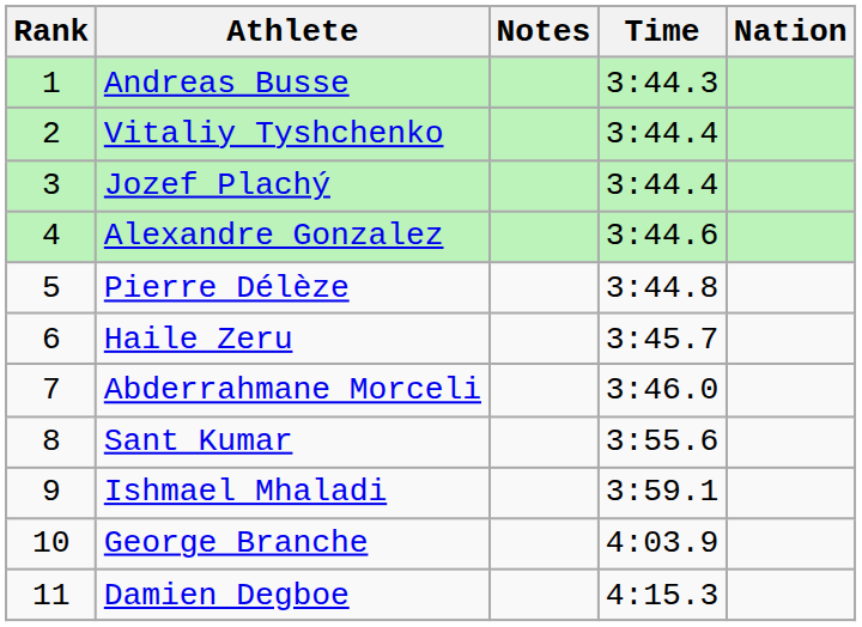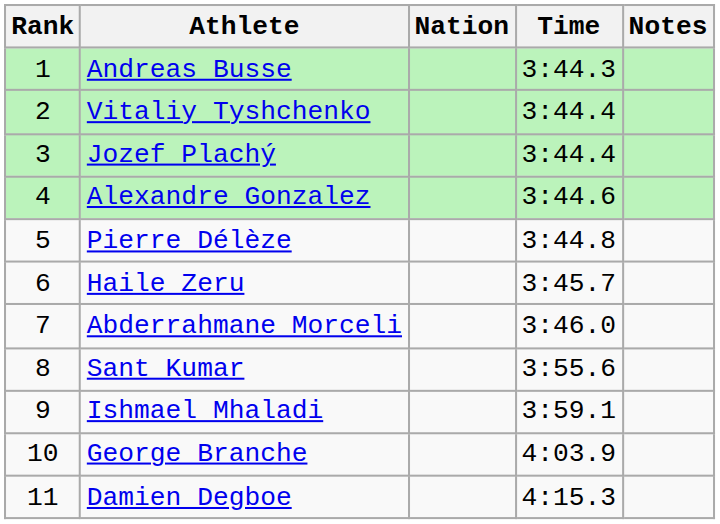columns swapped: Nation <-> Notes
